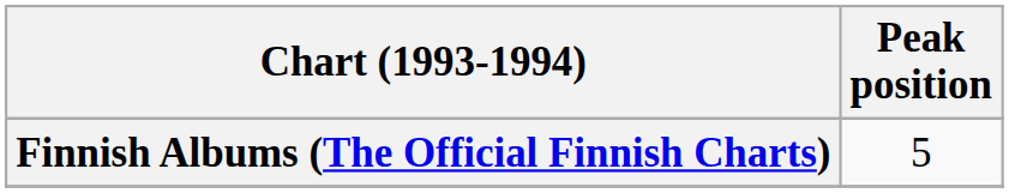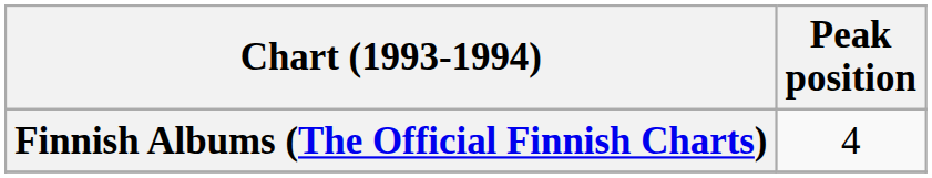Finnish Albums (The Official Finnish Charts) | Peak position: 5 -> 4
